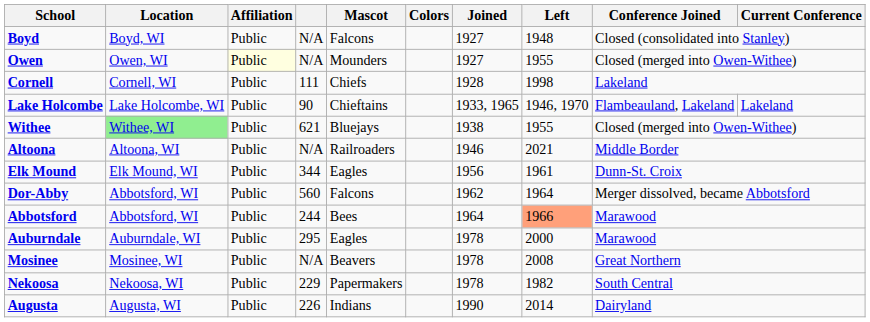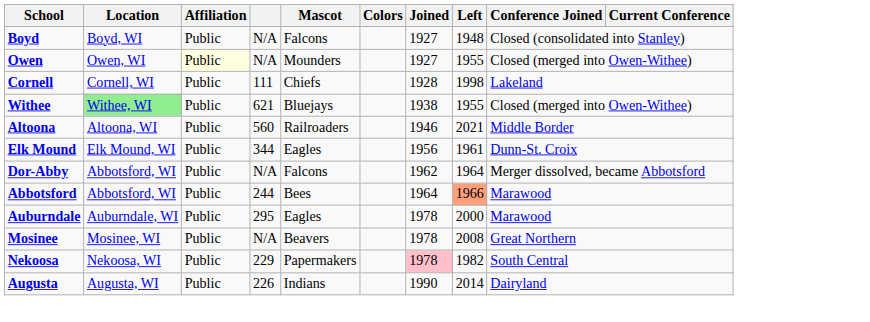- row: Lake Holcombe | Lake Holcombe, WI | Public | 90 | Chieftains | 1933, 1965 | 1946, 1970 | Flambeauland, Lakeland | Lakeland
Altoona | column 4: N/A -> 560
Dor-Abby | column 4: 560 -> N/A
Nekoosa | Joined: no background -> pink background
